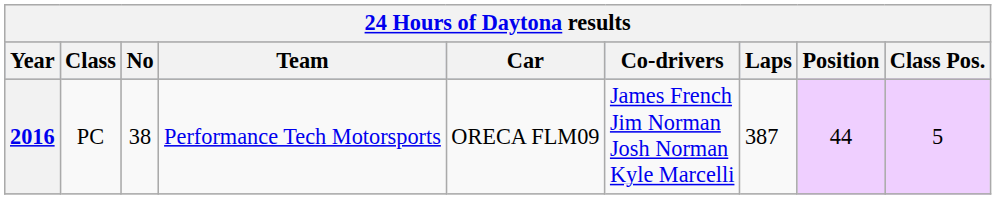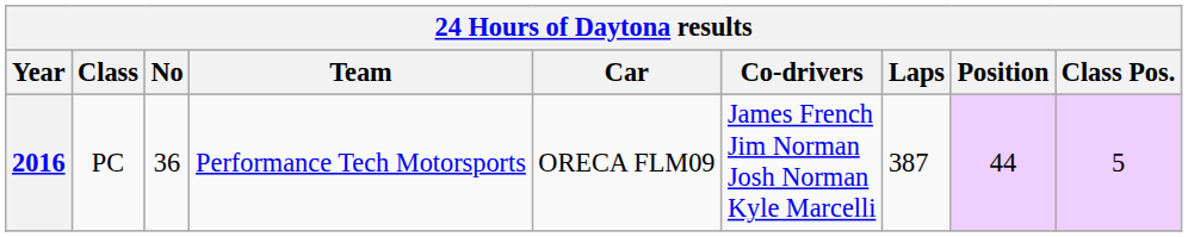2016 | No: 38 -> 36
